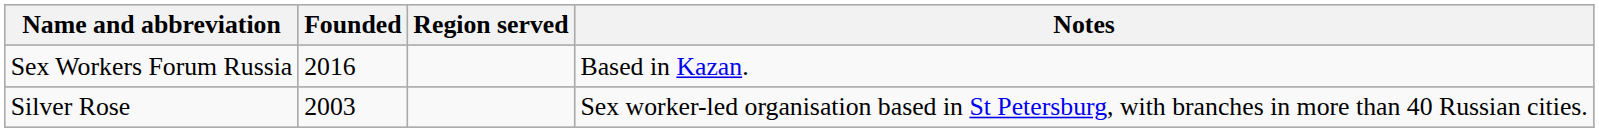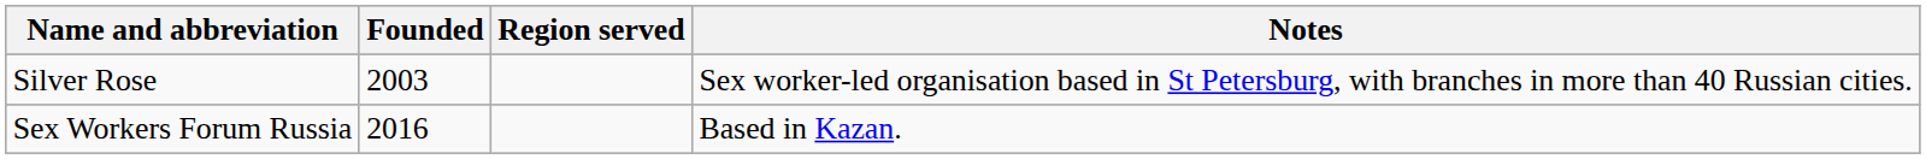rows swapped: Silver Rose <-> Sex Workers Forum Russia
